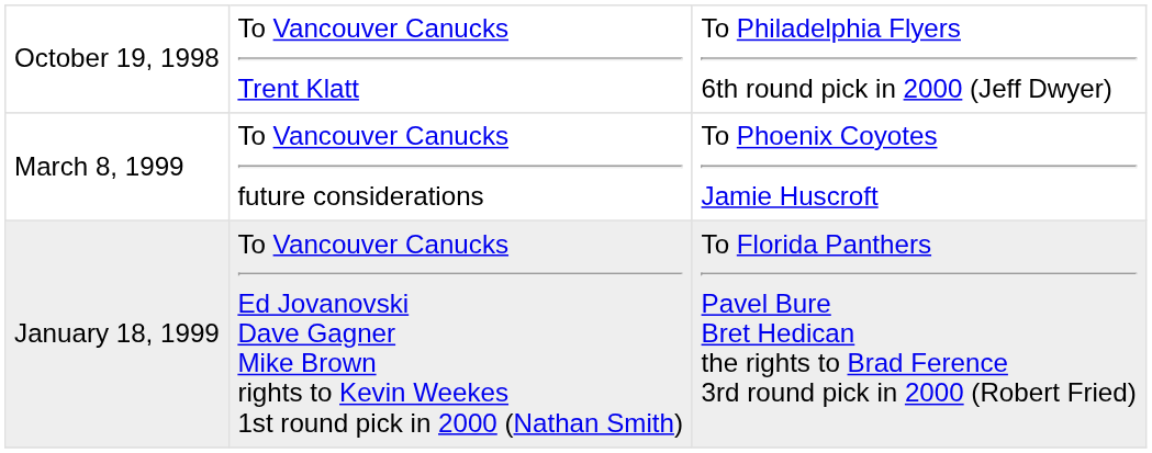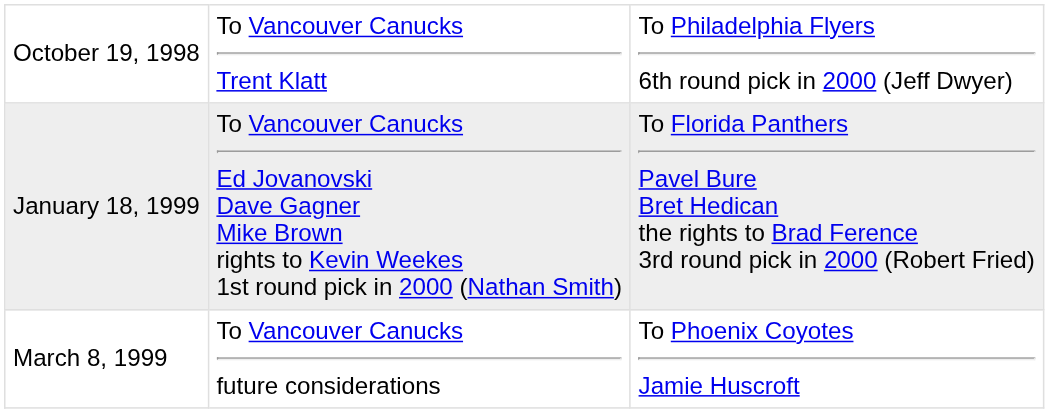rows swapped: January 18, 1999 <-> March 8, 1999
